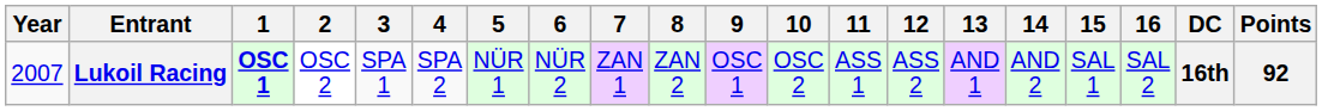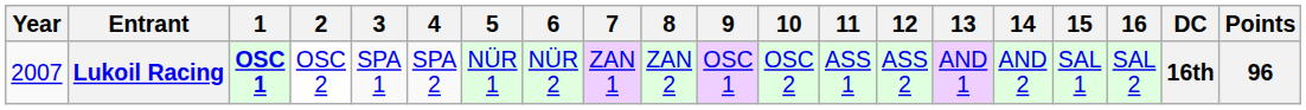Lukoil Racing | Points: 92 -> 96
